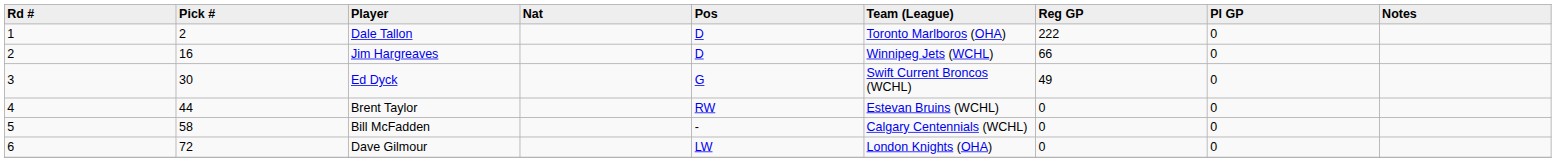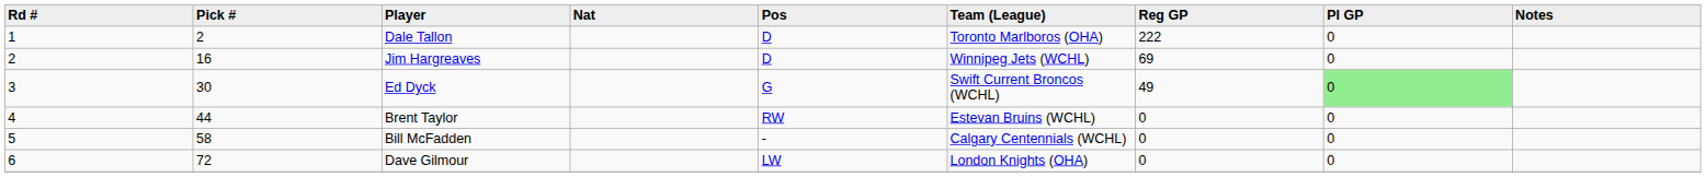Jim Hargreaves | Reg GP: 66 -> 69
Ed Dyck | Pl GP: no background -> lightgreen background
